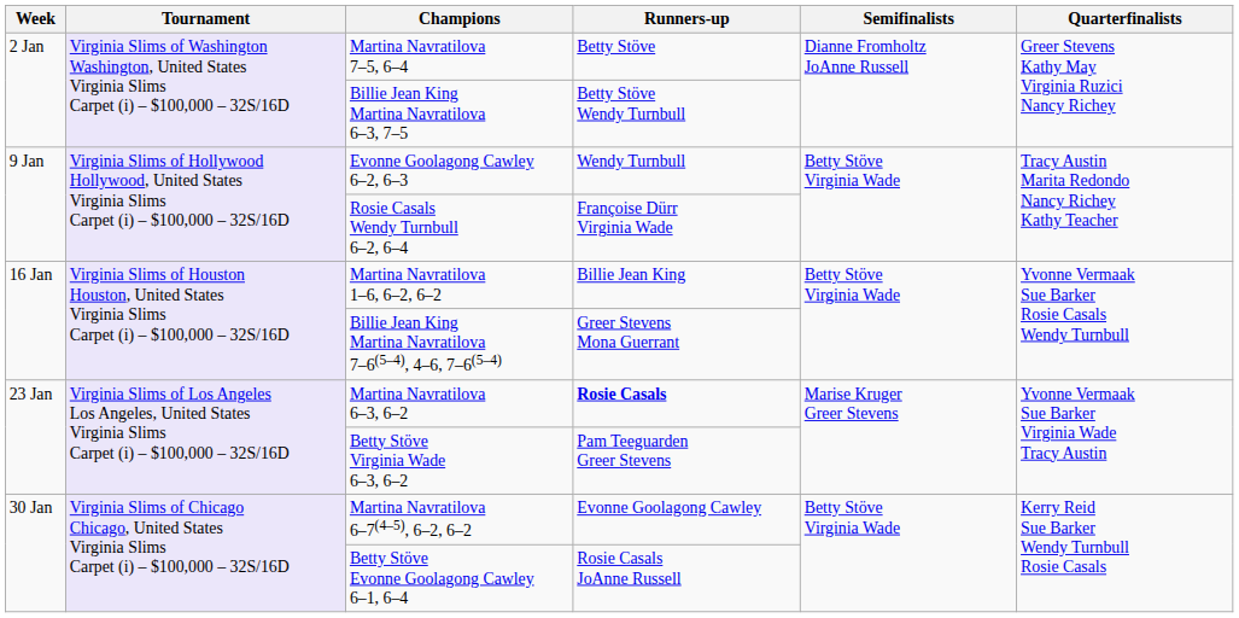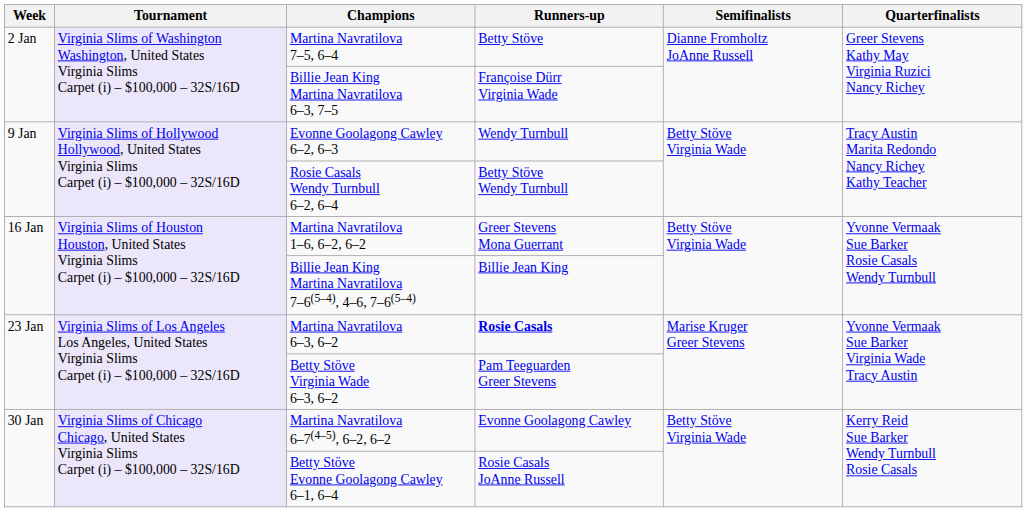Billie Jean King Martina Navratilova 6–3, 7–5 | Runners-up: Betty Stöve Wendy Turnbull -> Françoise Dürr Virginia Wade
Rosie Casals Wendy Turnbull 6–2, 6–4 | Runners-up: Françoise Dürr Virginia Wade -> Betty Stöve Wendy Turnbull
Martina Navratilova 1–6, 6–2, 6–2 | Runners-up: Billie Jean King -> Greer Stevens Mona Guerrant
Billie Jean King Martina Navratilova 7–6(5–4), 4–6, 7–6(5–4) | Runners-up: Greer Stevens Mona Guerrant -> Billie Jean King
